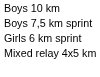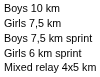+ row: Girls 7,5 km
